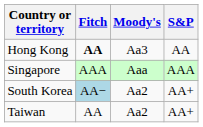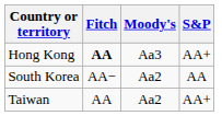Hong Kong | S&P: AA -> AA+
- row: Singapore | AAA | Aaa | AAA
South Korea | Fitch: lightblue background -> no background
South Korea | S&P: AA+ -> AA
